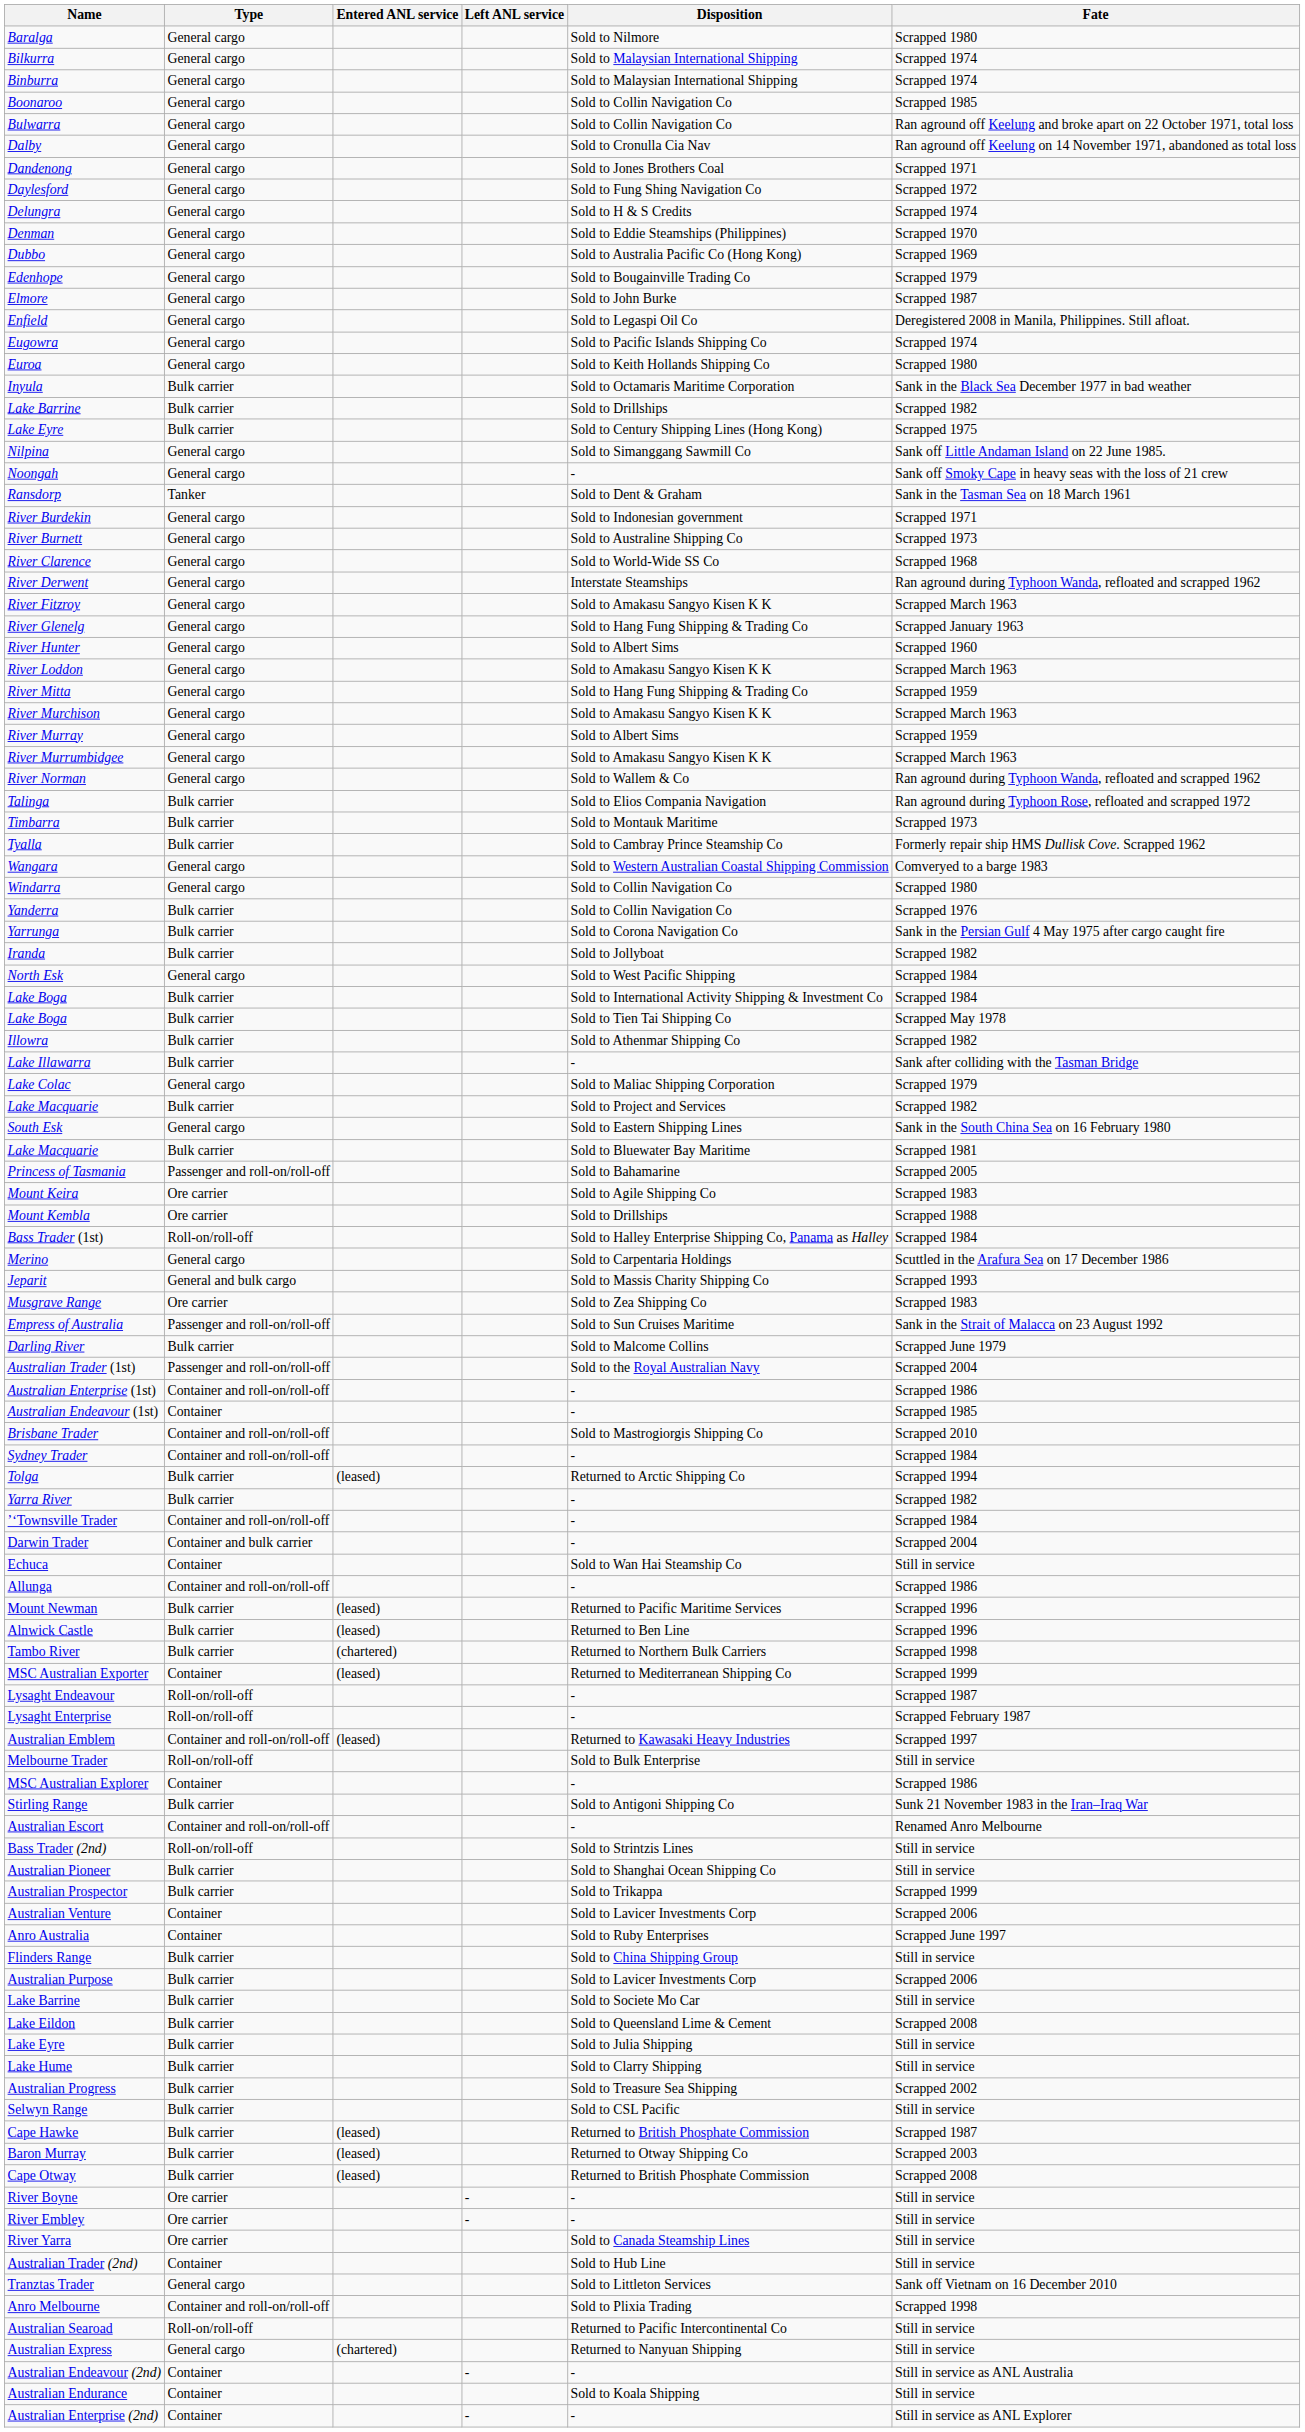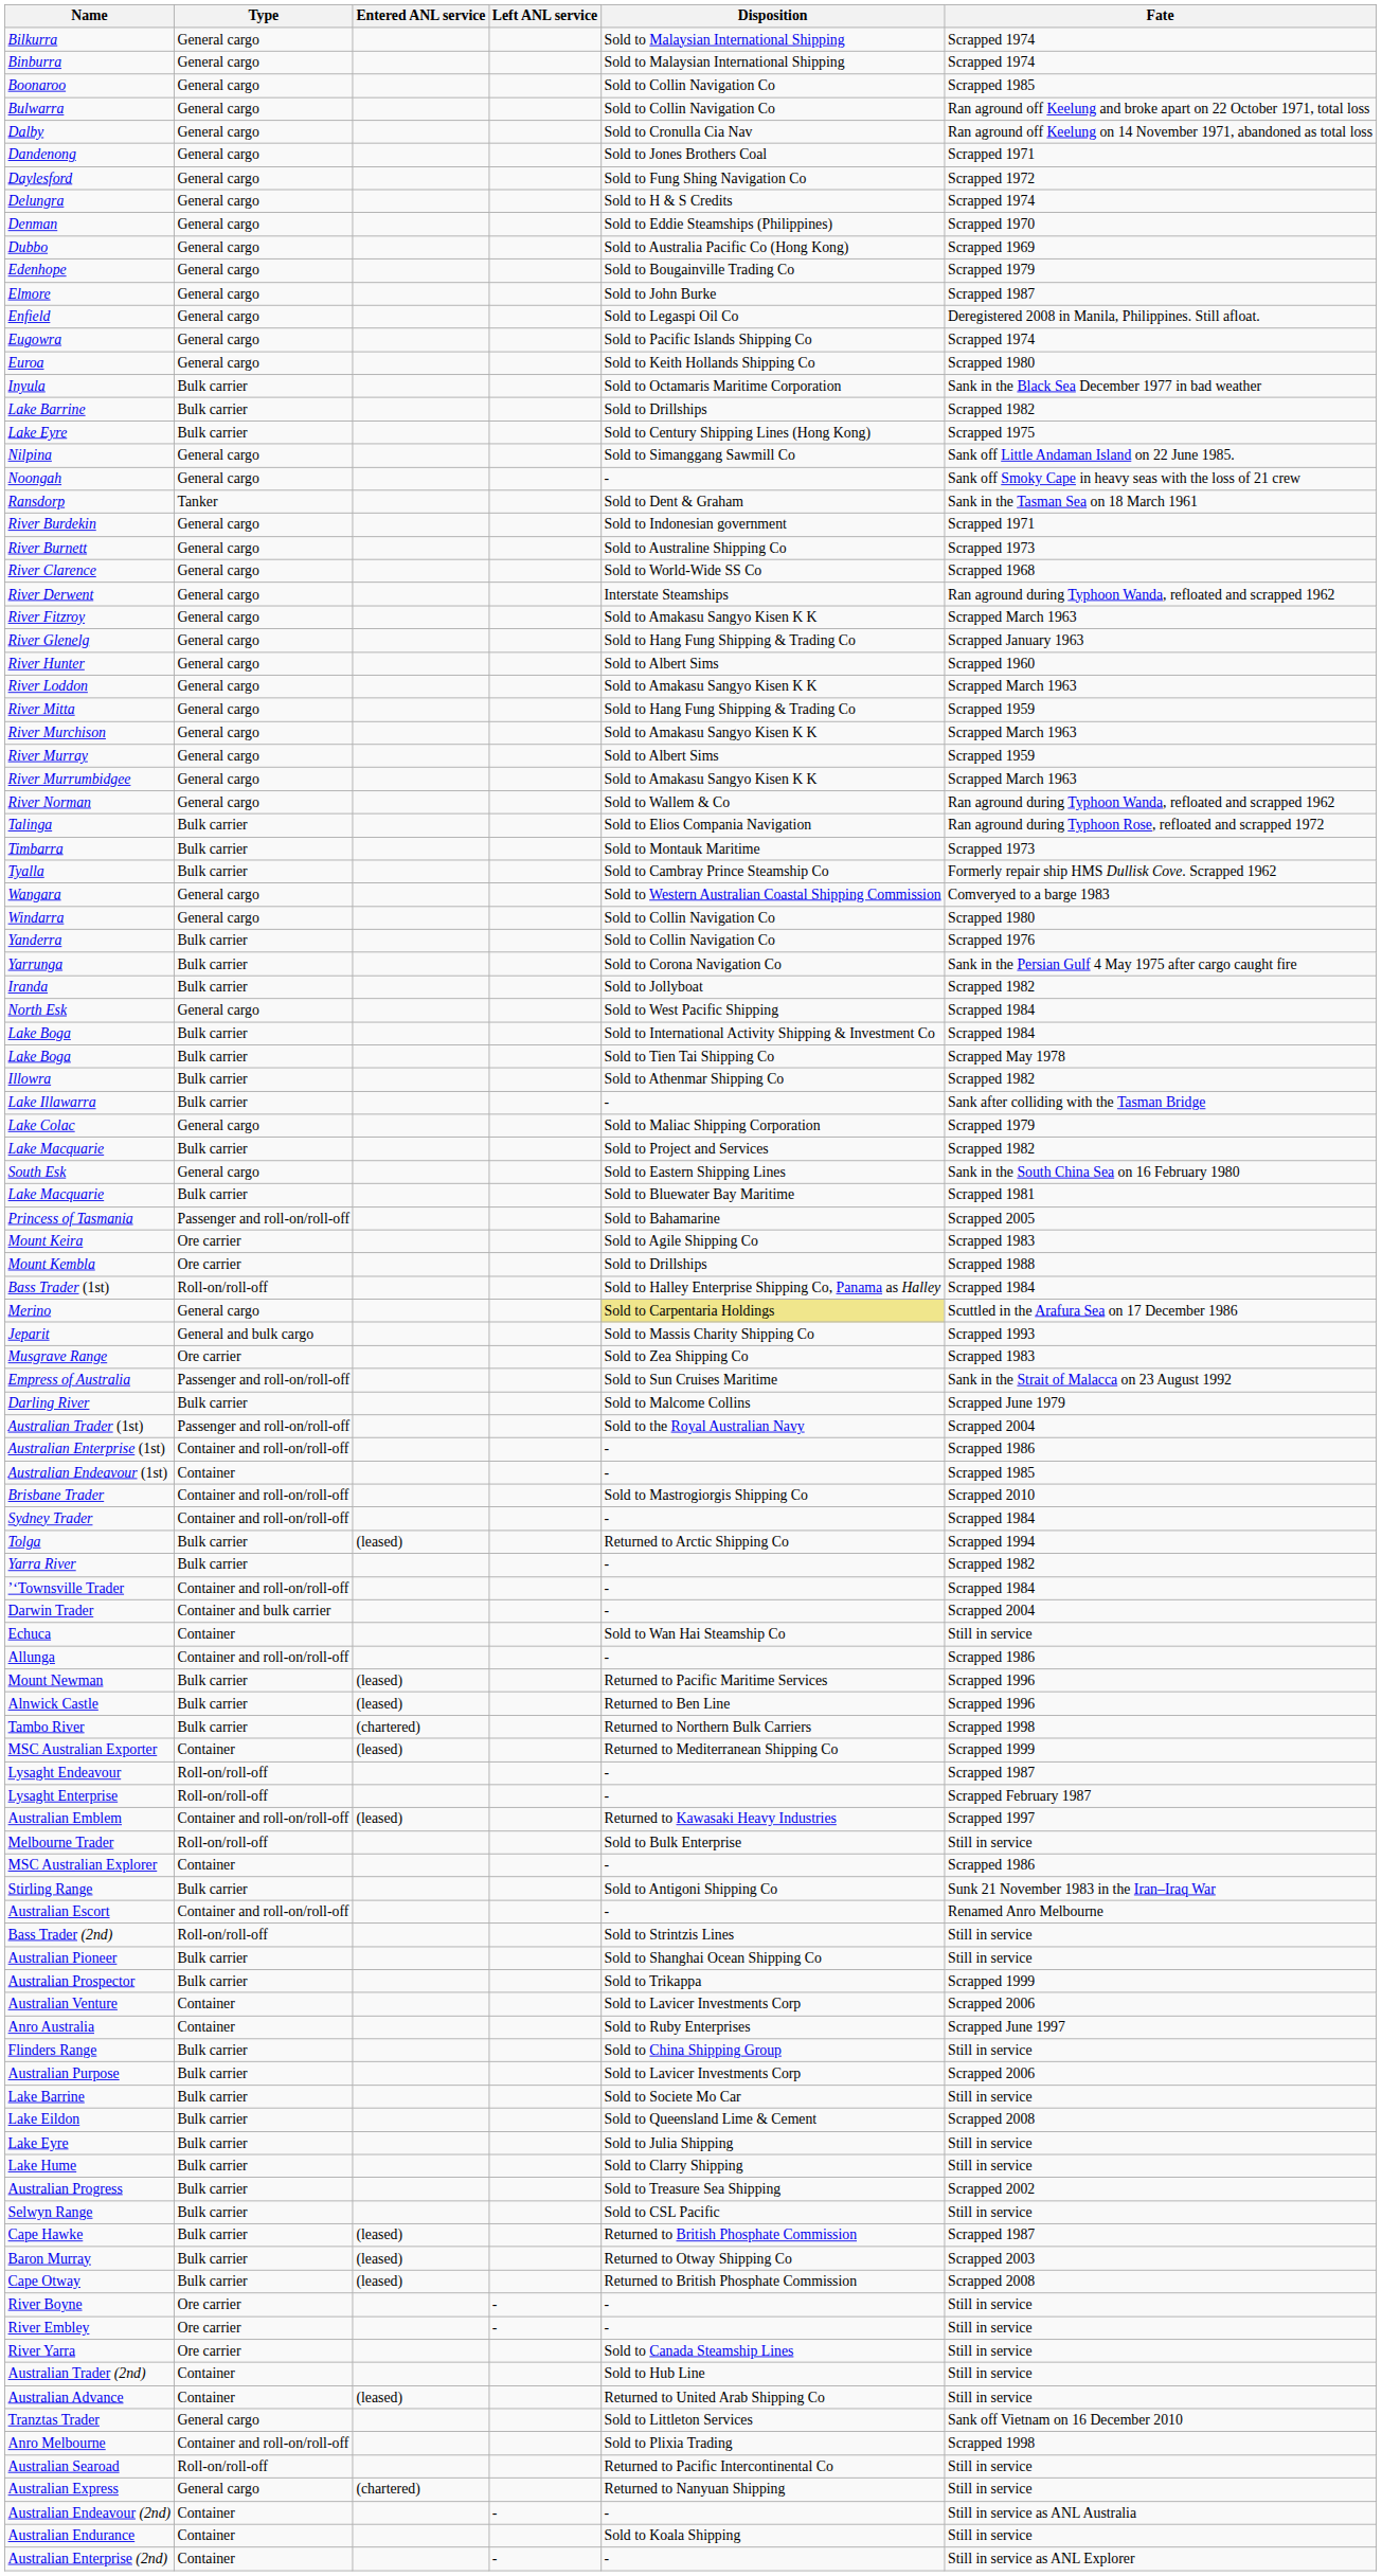- row: Baralga | General cargo | Sold to Nilmore | Scrapped 1980
Merino | Disposition: no background -> khaki background
+ row: Australian Advance | Container | (leased) | Returned to United Arab Shipping Co | Still in service
